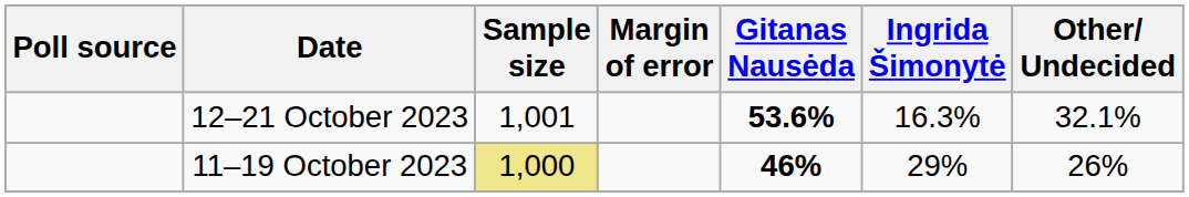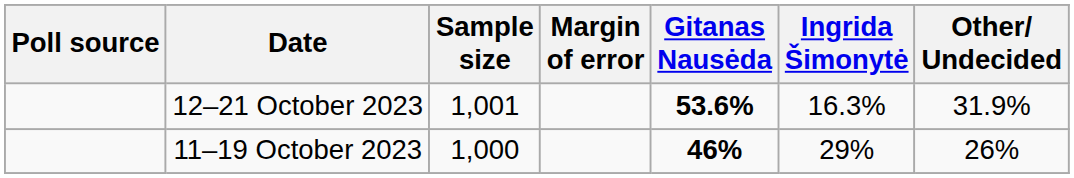12–21 October 2023 | Other/ Undecided: 32.1% -> 31.9%
11–19 October 2023 | Sample size: khaki background -> no background
